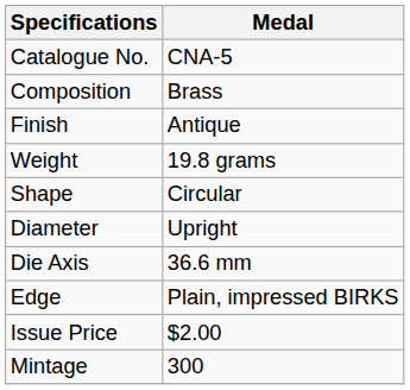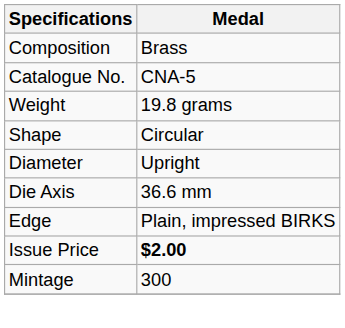rows swapped: Catalogue No. <-> Composition
- row: Finish | Antique
Issue Price | Medal: normal -> bold
